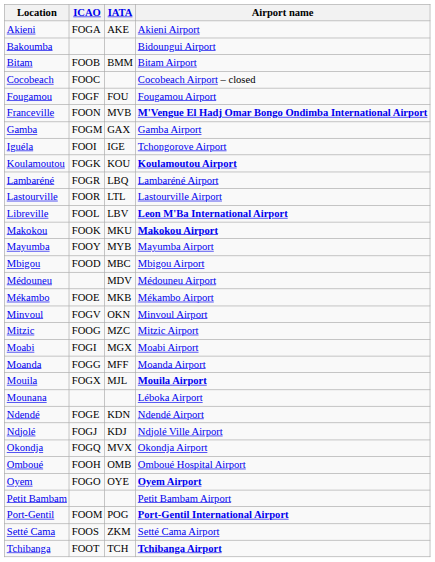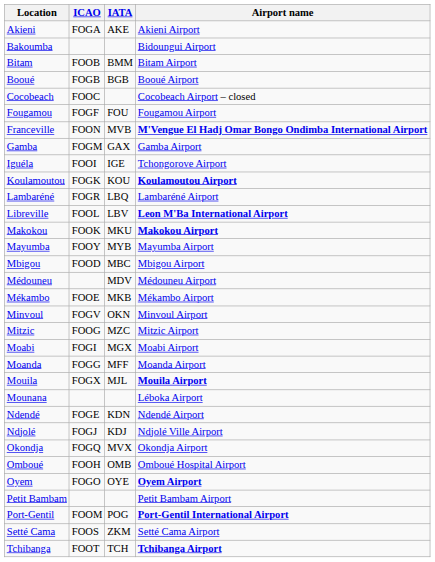+ row: Booué | FOGB | BGB | Booué Airport
- row: Lastourville | FOOR | LTL | Lastourville Airport
